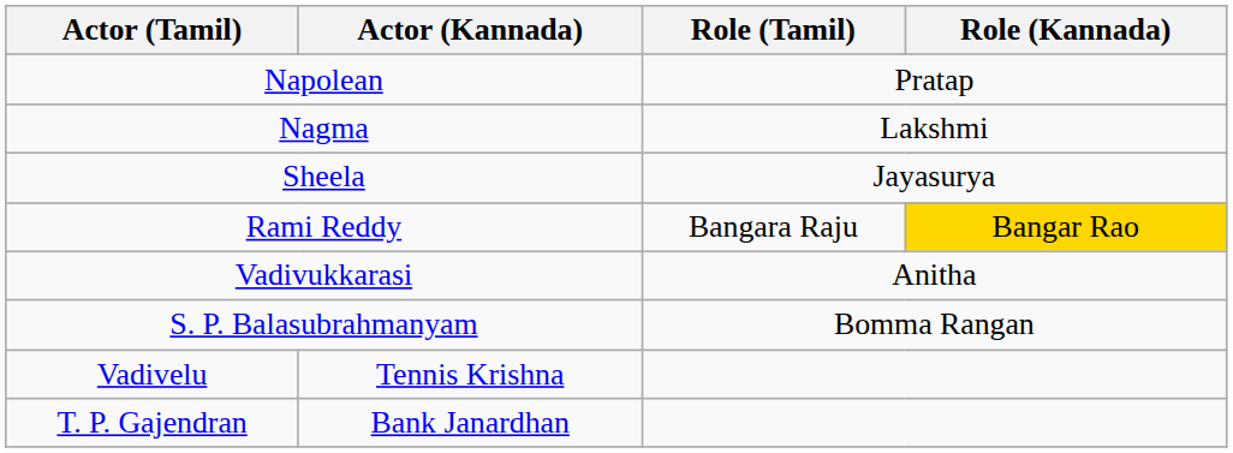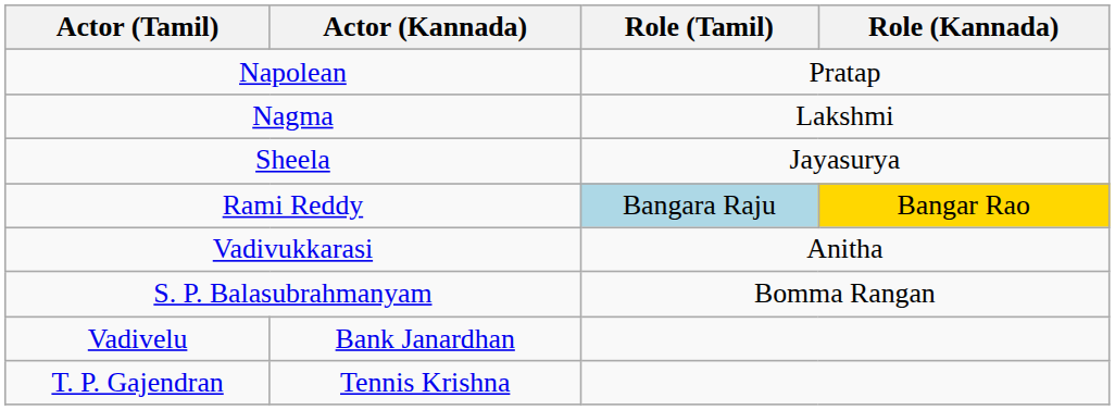Rami Reddy | Role (Tamil): no background -> lightblue background
Vadivelu | Actor (Kannada): Tennis Krishna -> Bank Janardhan
T. P. Gajendran | Actor (Kannada): Bank Janardhan -> Tennis Krishna
